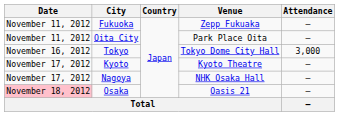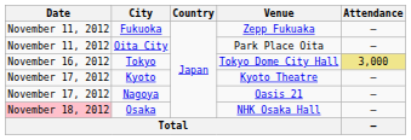Tokyo | Attendance: no background -> khaki background
Nagoya | Venue: NHK Osaka Hall -> Oasis 21
Osaka | Venue: Oasis 21 -> NHK Osaka Hall
